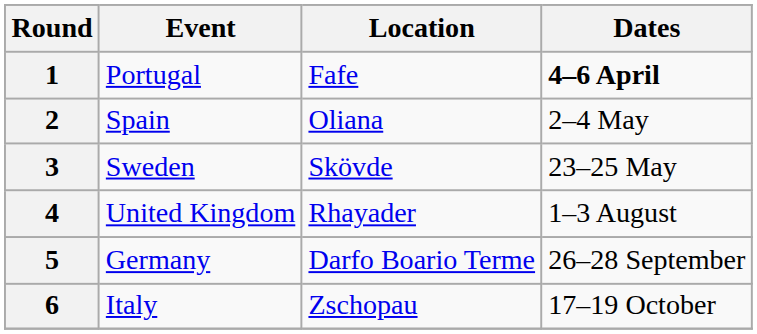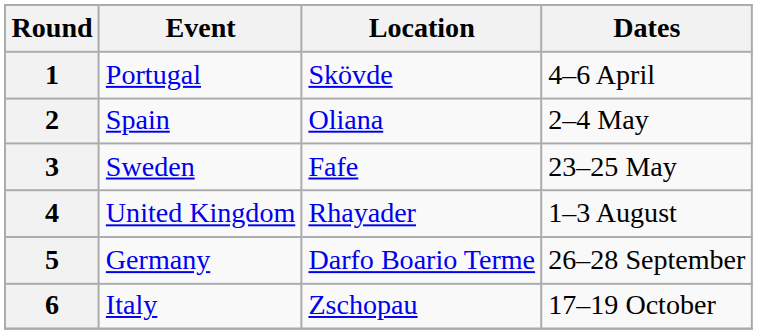1 | Location: Fafe -> Skövde
1 | Dates: bold -> normal
3 | Location: Skövde -> Fafe
